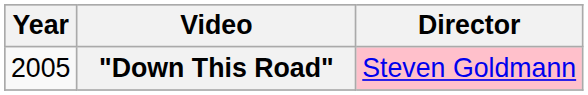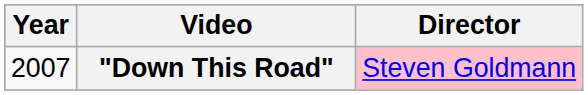"Down This Road" | Year: 2005 -> 2007
